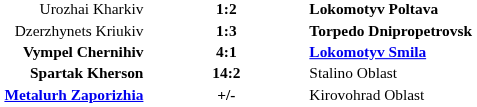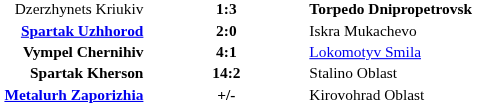- row: Urozhai Kharkiv | 1:2 | Lokomotyv Poltava
+ row: Spartak Uzhhorod | 2:0 | Iskra Mukachevo
Vympel Chernihiv | column 3: bold -> normal
